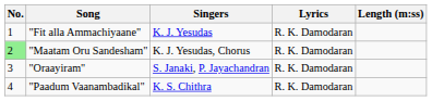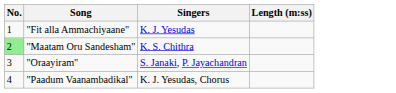- column: Lyrics | R. K. Damodaran | R. K. Damodaran | R. K. Damodaran | R. K. Damodaran
"Maatam Oru Sandesham" | Singers: K. J. Yesudas, Chorus -> K. S. Chithra
"Paadum Vaanambadikal" | Singers: K. S. Chithra -> K. J. Yesudas, Chorus
